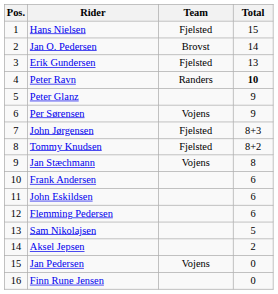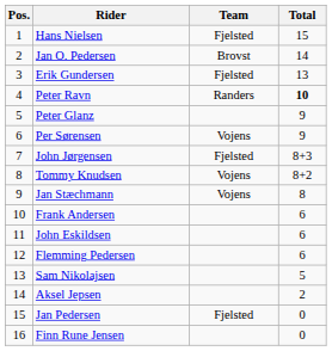Tommy Knudsen | Team: Fjelsted -> Vojens
Jan Pedersen | Team: Vojens -> Fjelsted
